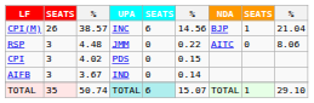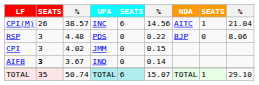CPI(M) | NDA: BJP -> AITC
RSP | UPA: JMM -> PDS
RSP | NDA: AITC -> BJP
CPI | UPA: PDS -> JMM
AIFB | column 2: normal -> bold
